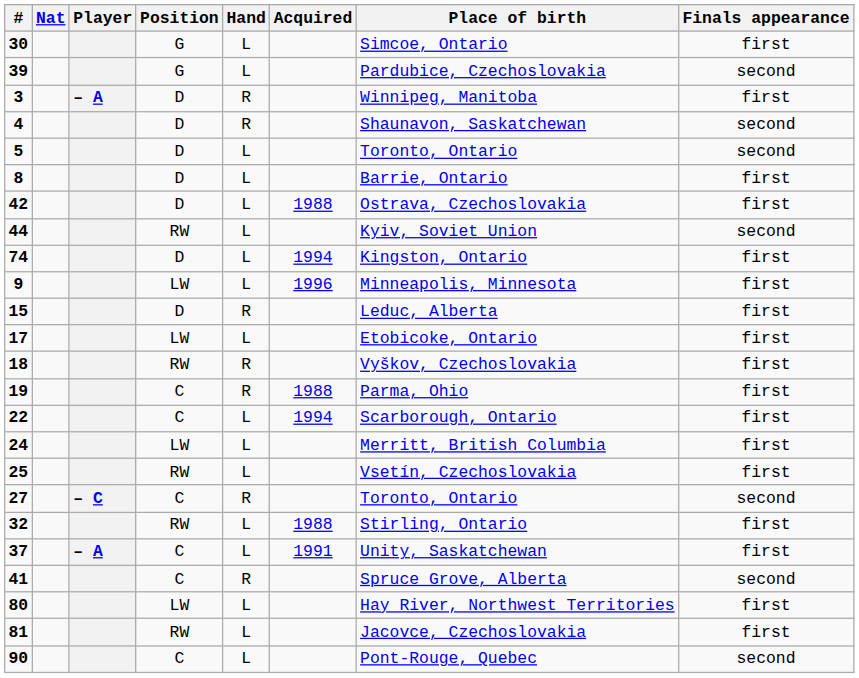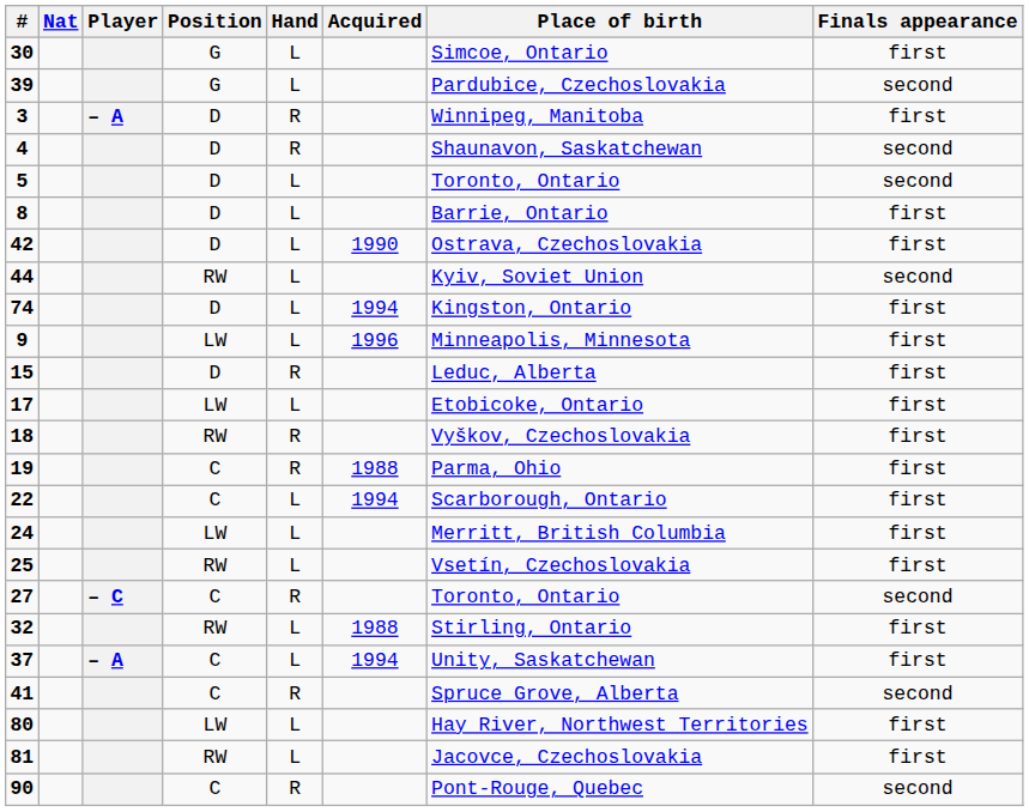42 | Acquired: 1988 -> 1990
37 | Acquired: 1991 -> 1994
90 | Hand: L -> R
